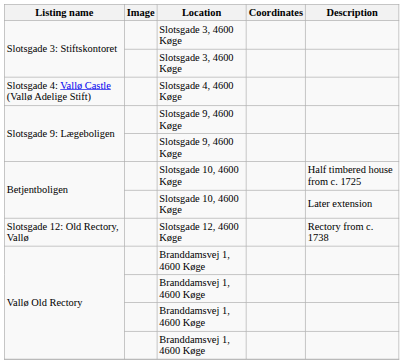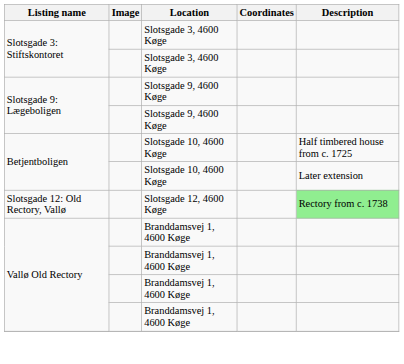- row: Slotsgade 4: Vallø Castle (Vallø Adelige Stift) | Slotsgade 4, 4600 Køge
Slotsgade 12: Old Rectory, Vallø | Description: no background -> lightgreen background
